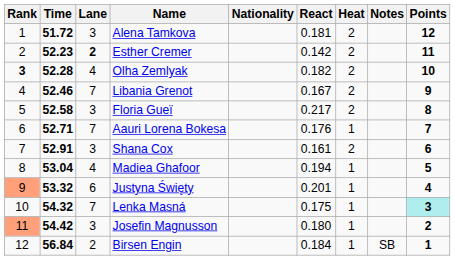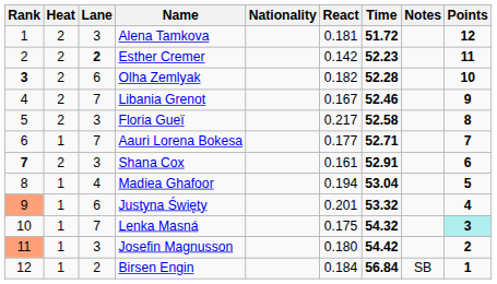columns swapped: Heat <-> Time
Olha Zemlyak | Lane: 4 -> 6
Aauri Lorena Bokesa | React: 0.176 -> 0.177
Shana Cox | Rank: normal -> bold
